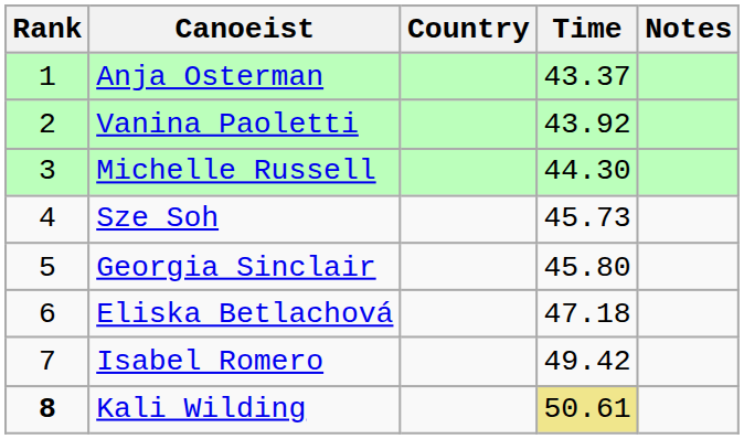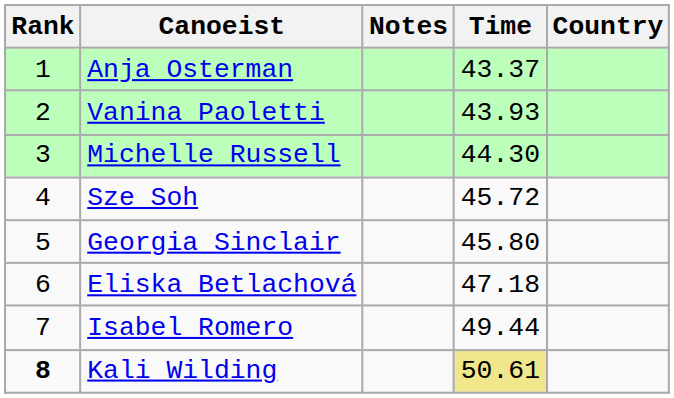columns swapped: Country <-> Notes
Vanina Paoletti | Time: 43.92 -> 43.93
Sze Soh | Time: 45.73 -> 45.72
Isabel Romero | Time: 49.42 -> 49.44
